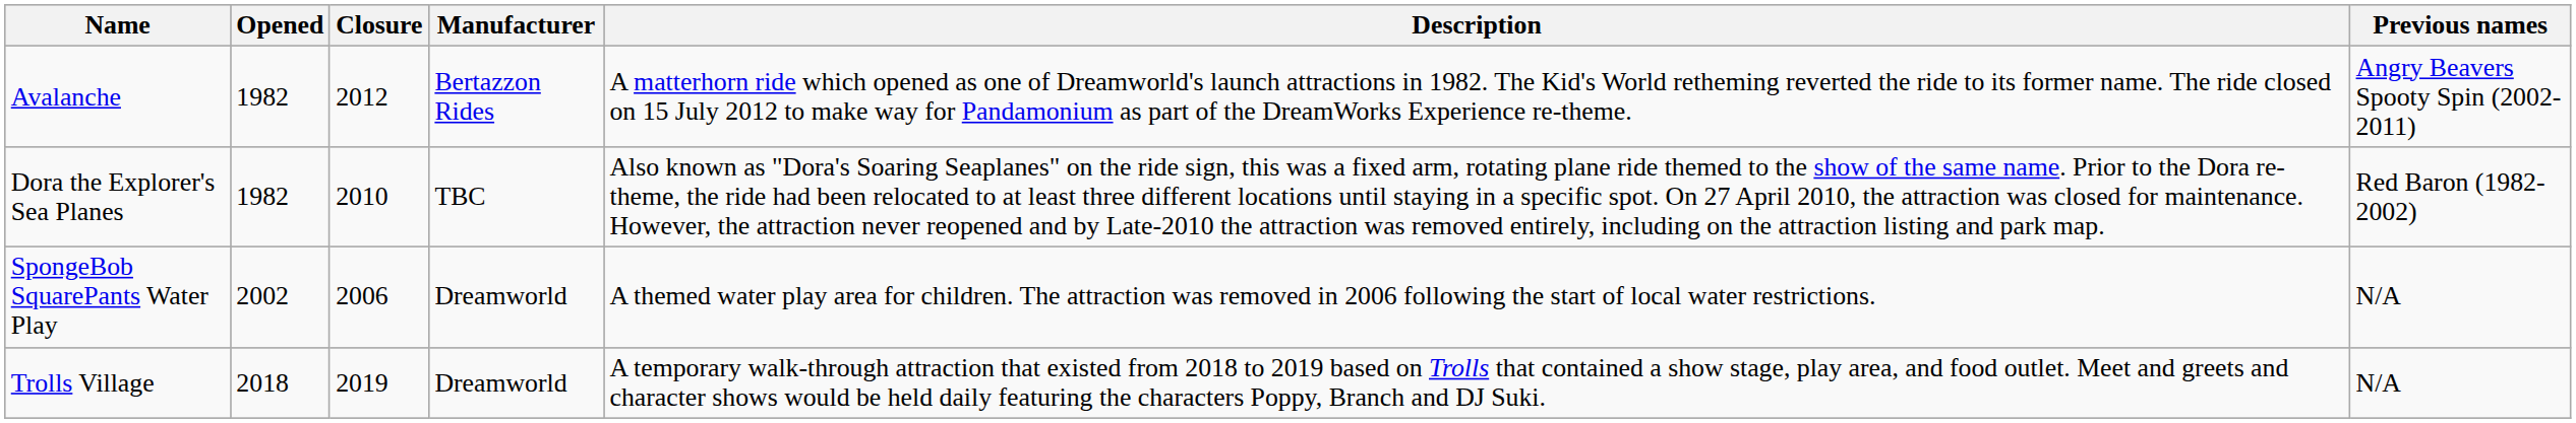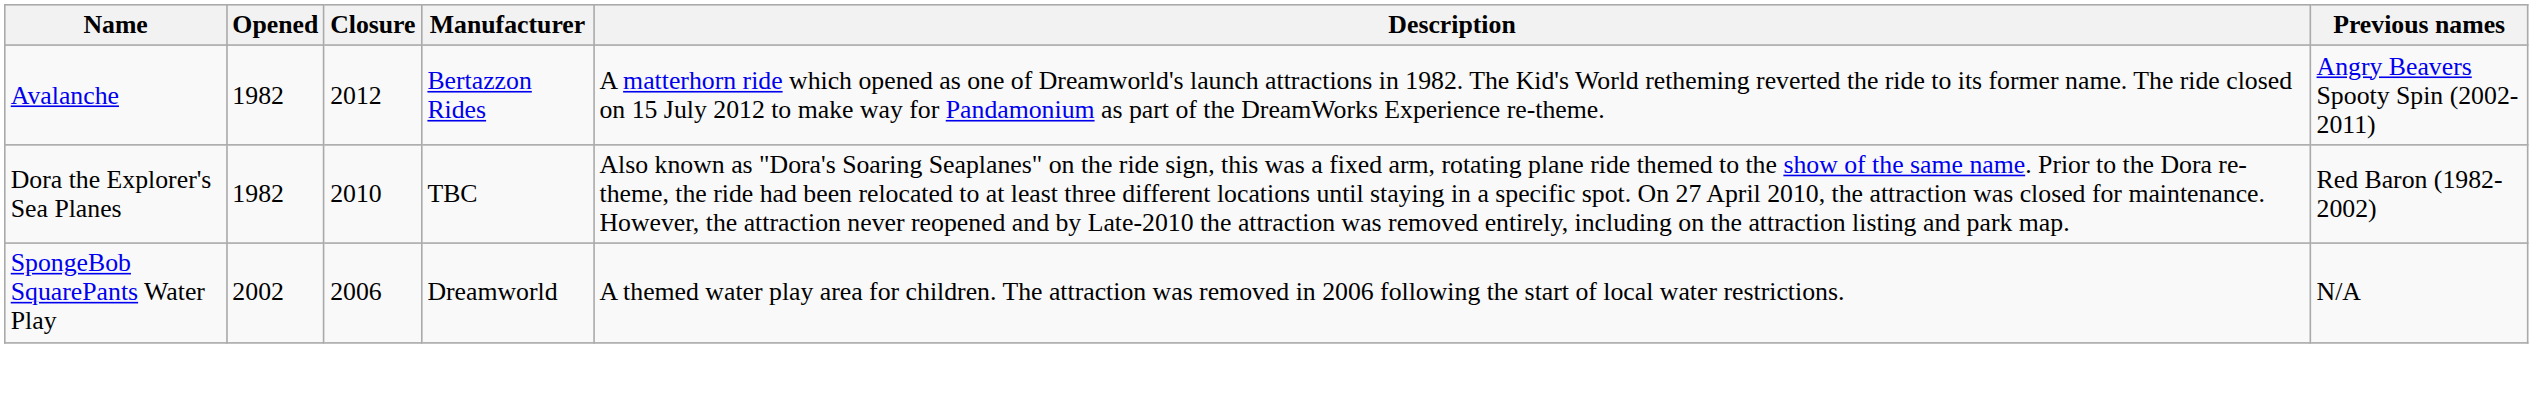- row: Trolls Village | 2018 | 2019 | Dreamworld | A temporary walk-through attraction that existed from 2018 to 2019 based on Trolls that contained a show stage, play area, and food outlet. Meet and greets and character shows would be held daily featuring the characters Poppy, Branch and DJ Suki. | N/A
